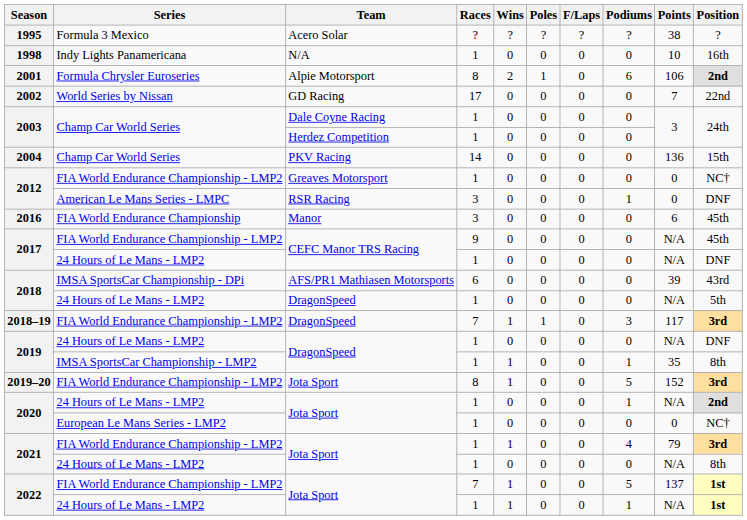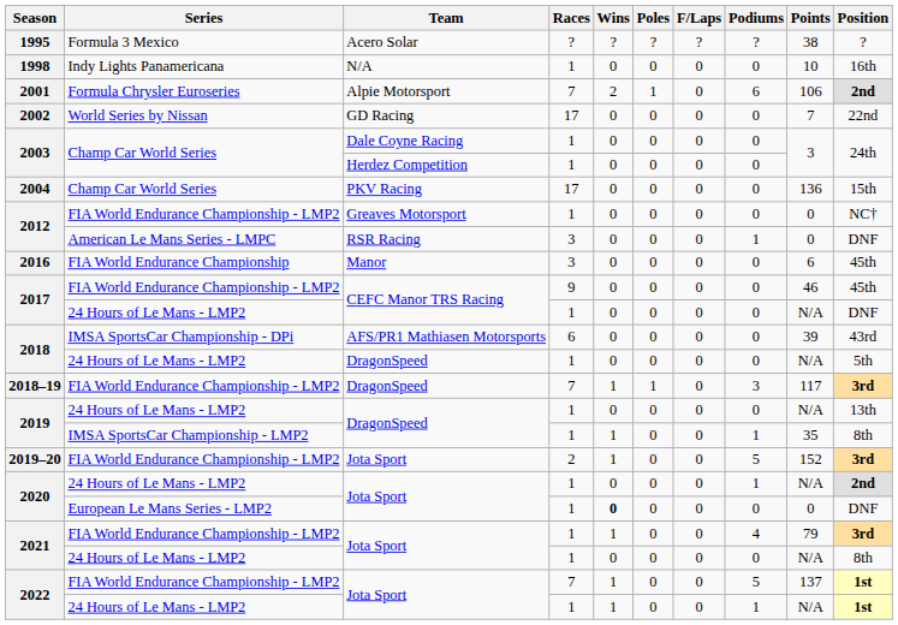2001 | Races: 8 -> 7
2004 | Races: 14 -> 17
2017 / FIA World Endurance Championship - LMP2 | Points: N/A -> 46
2019 / 24 Hours of Le Mans - LMP2 | Position: DNF -> 13th
2019–20 | Races: 8 -> 2
2020 / European Le Mans Series - LMP2 | Wins: normal -> bold
2020 / European Le Mans Series - LMP2 | Position: NC† -> DNF
